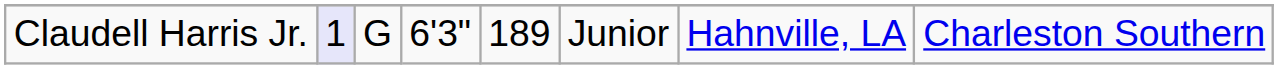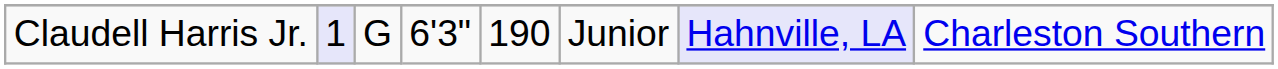Claudell Harris Jr. | column 5: 189 -> 190
Claudell Harris Jr. | column 7: no background -> lavender background
